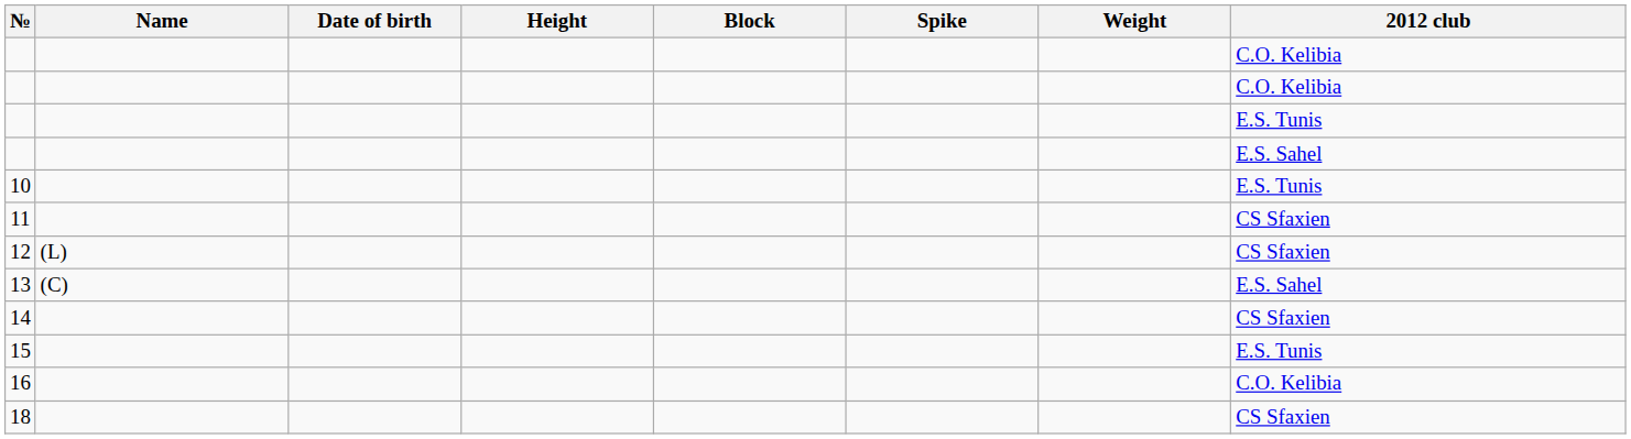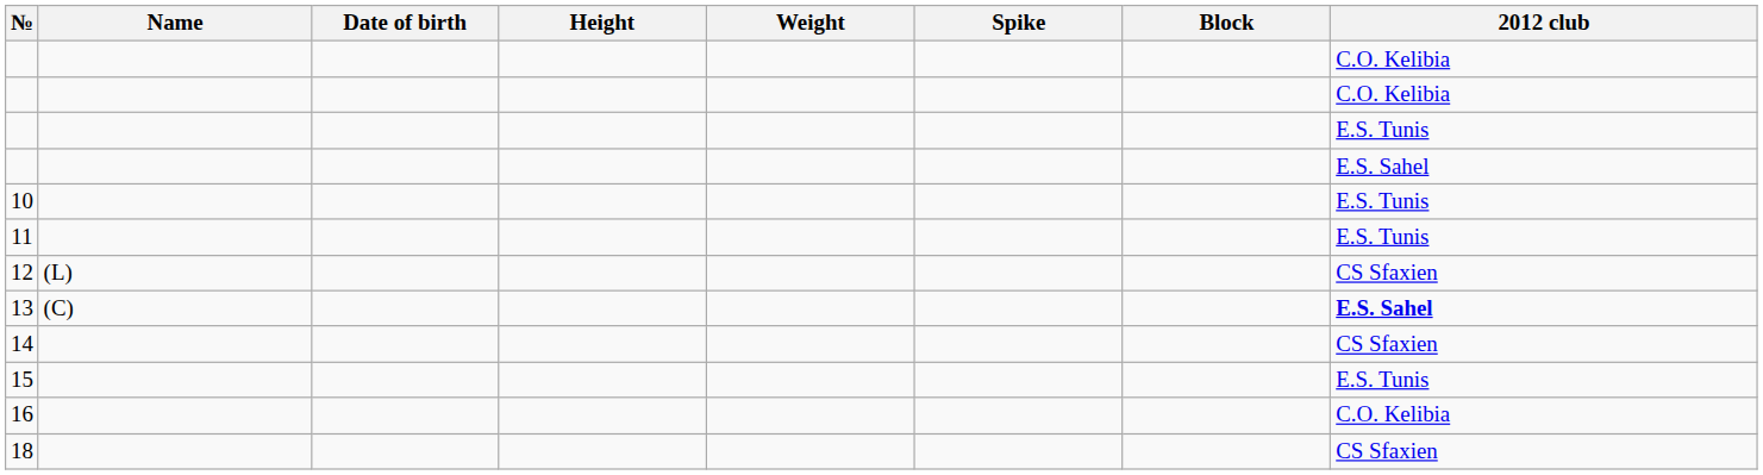columns swapped: Weight <-> Block
11 | 2012 club: CS Sfaxien -> E.S. Tunis
13 | 2012 club: normal -> bold
